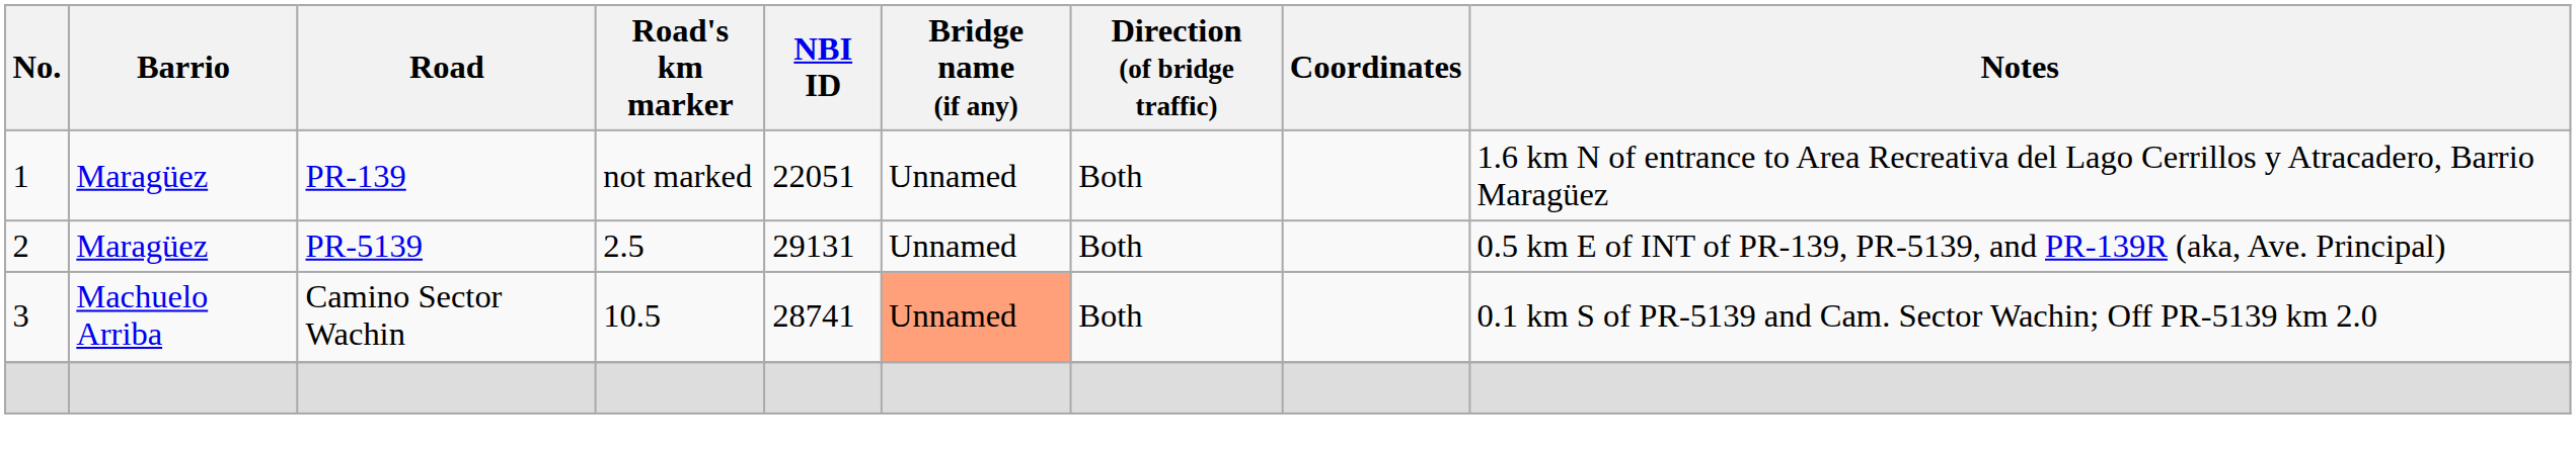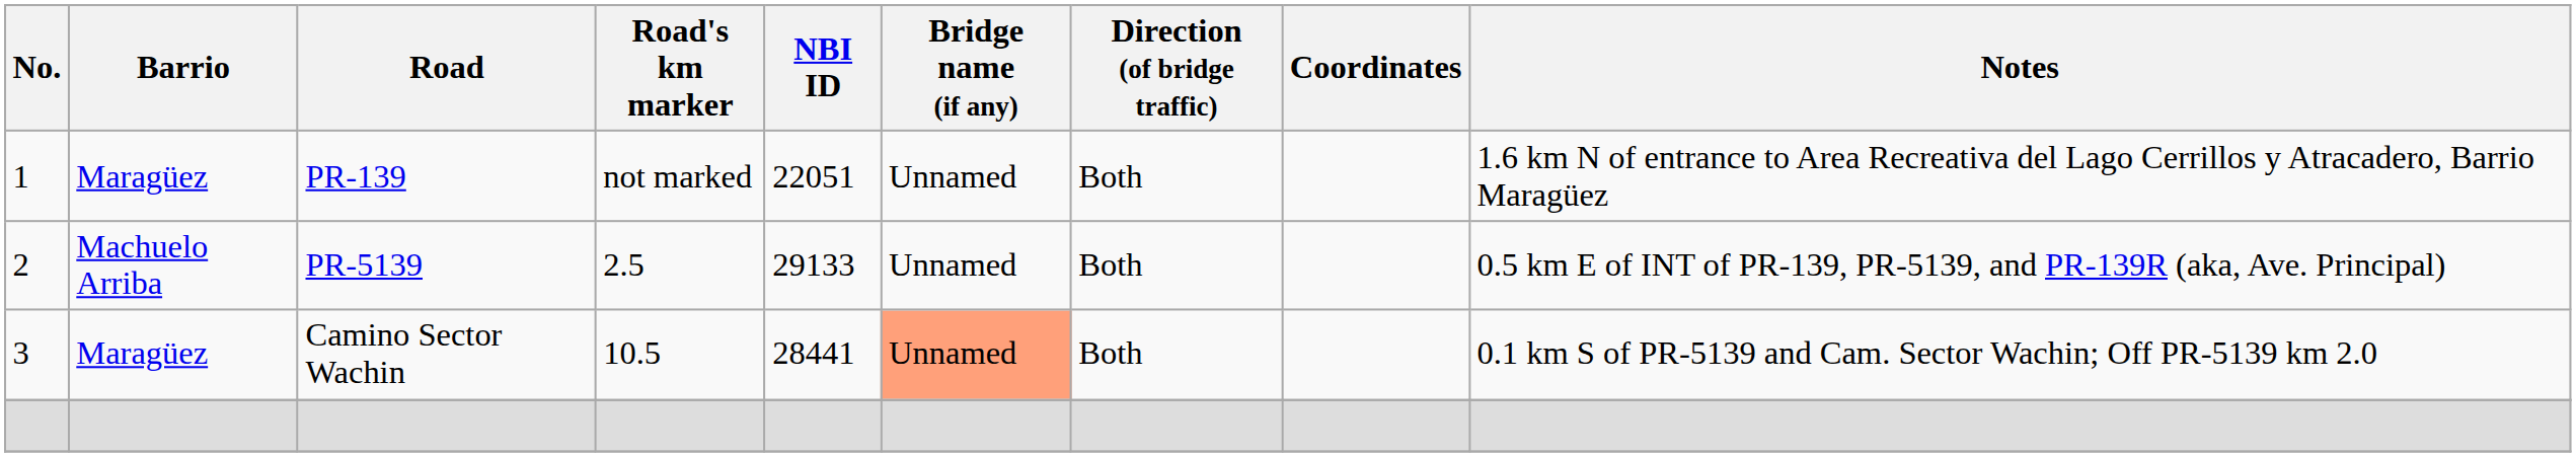PR-5139 | Barrio: Maragüez -> Machuelo Arriba
PR-5139 | NBI ID: 29131 -> 29133
Camino Sector Wachin | Barrio: Machuelo Arriba -> Maragüez
Camino Sector Wachin | NBI ID: 28741 -> 28441
